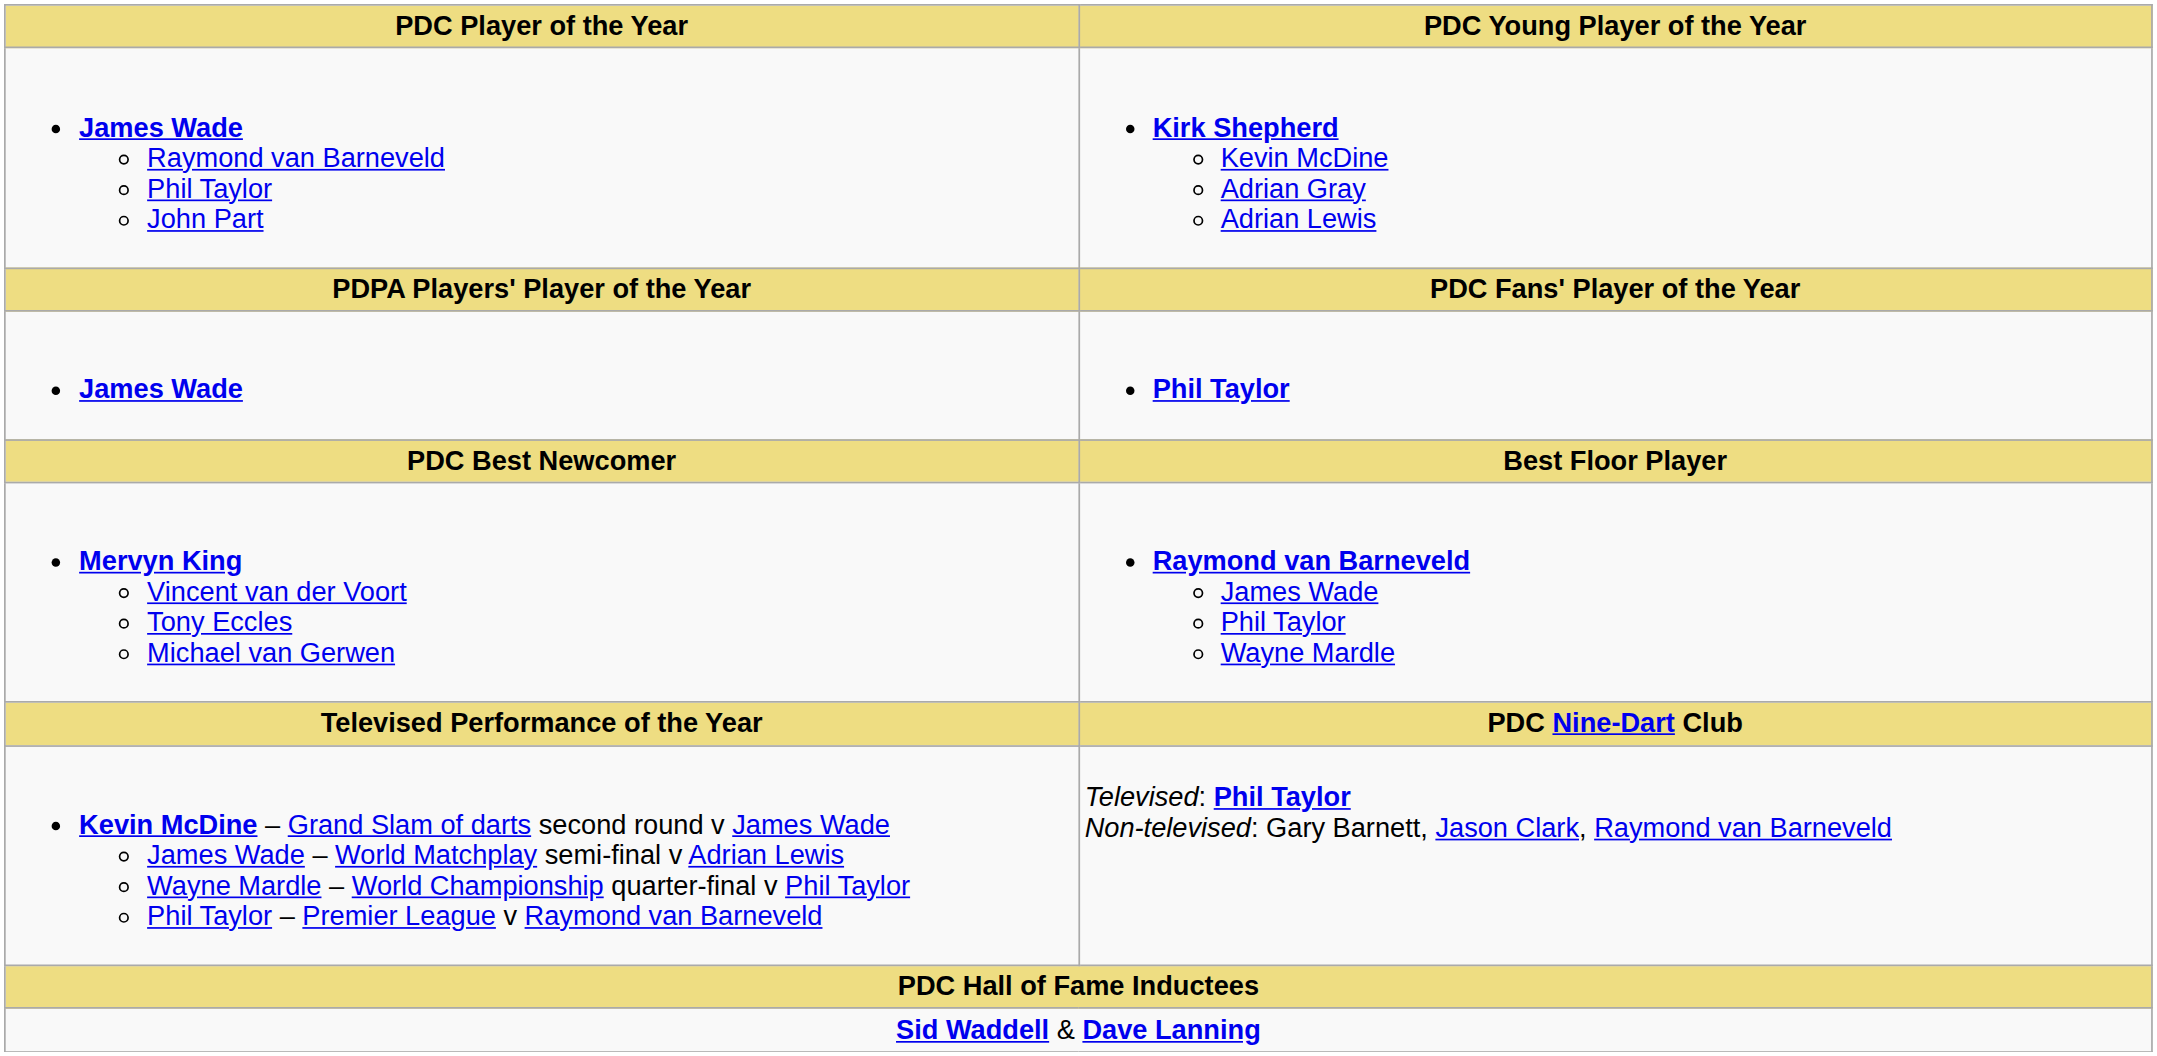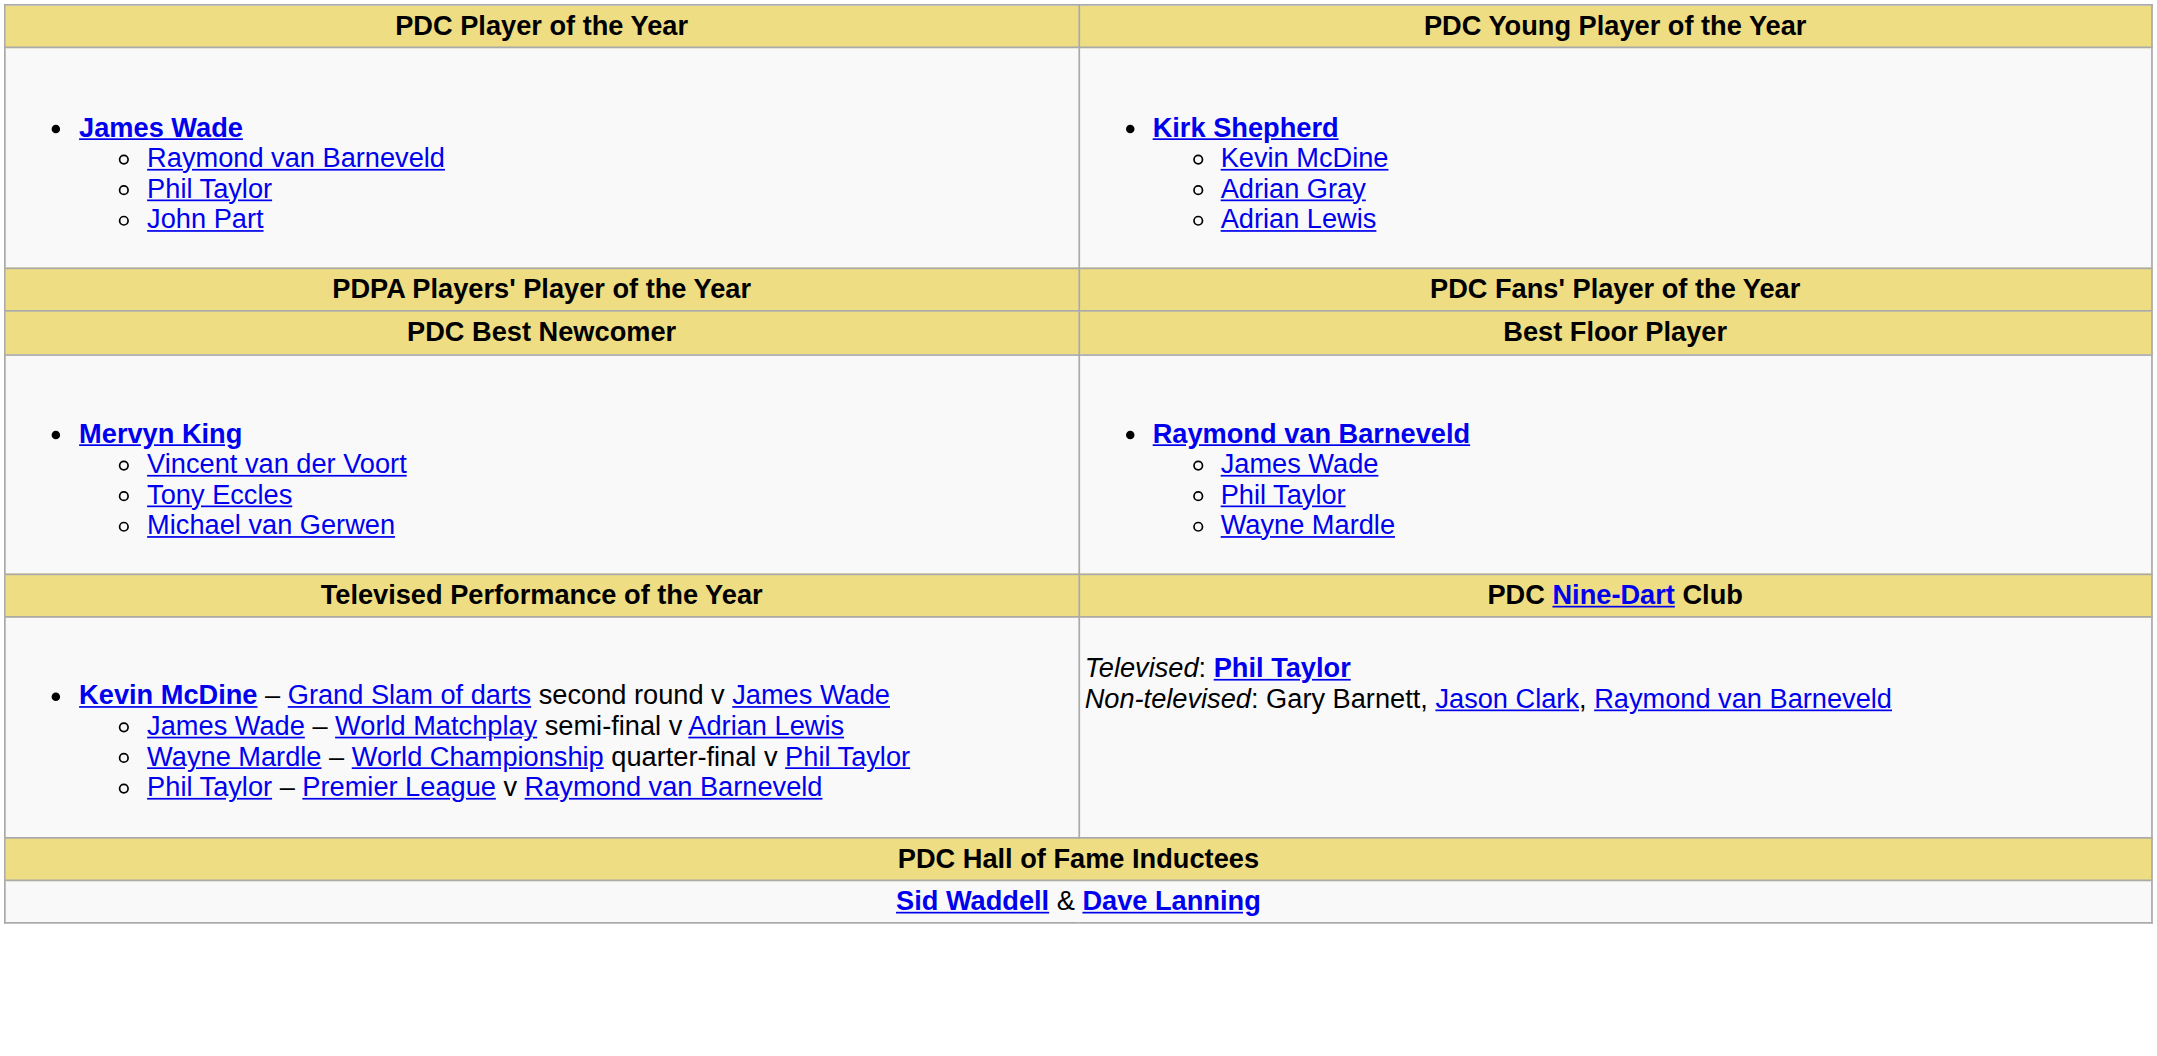- row: James Wade | Phil Taylor
